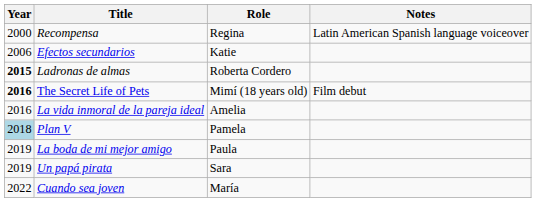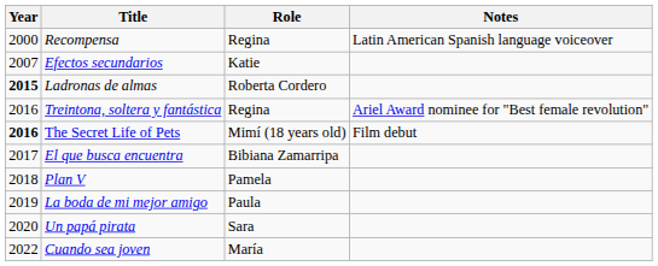Efectos secundarios | Year: 2006 -> 2007
+ row: 2016 | Treintona, soltera y fantástica | Regina | Ariel Award nominee for "Best female revolution"
- row: 2016 | La vida inmoral de la pareja ideal | Amelia
+ row: 2017 | El que busca encuentra | Bibiana Zamarripa
Plan V | Year: lightblue background -> no background
Un papá pirata | Year: 2019 -> 2020
